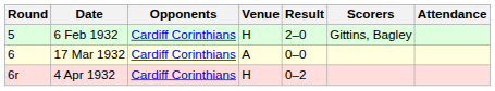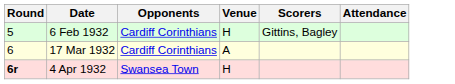- column: Result | 2–0 | 0–0 | 0–2
4 Apr 1932 | Round: normal -> bold
4 Apr 1932 | Opponents: Cardiff Corinthians -> Swansea Town
